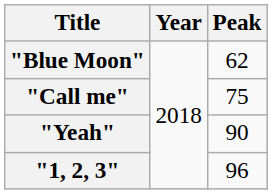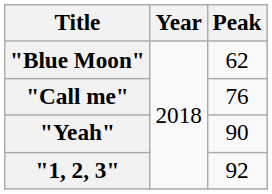"Call me" | Peak: 75 -> 76
"1, 2, 3" | Peak: 96 -> 92
